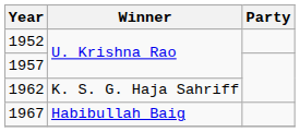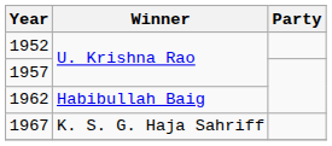1962 | Winner: K. S. G. Haja Sahriff -> Habibullah Baig
1967 | Winner: Habibullah Baig -> K. S. G. Haja Sahriff
